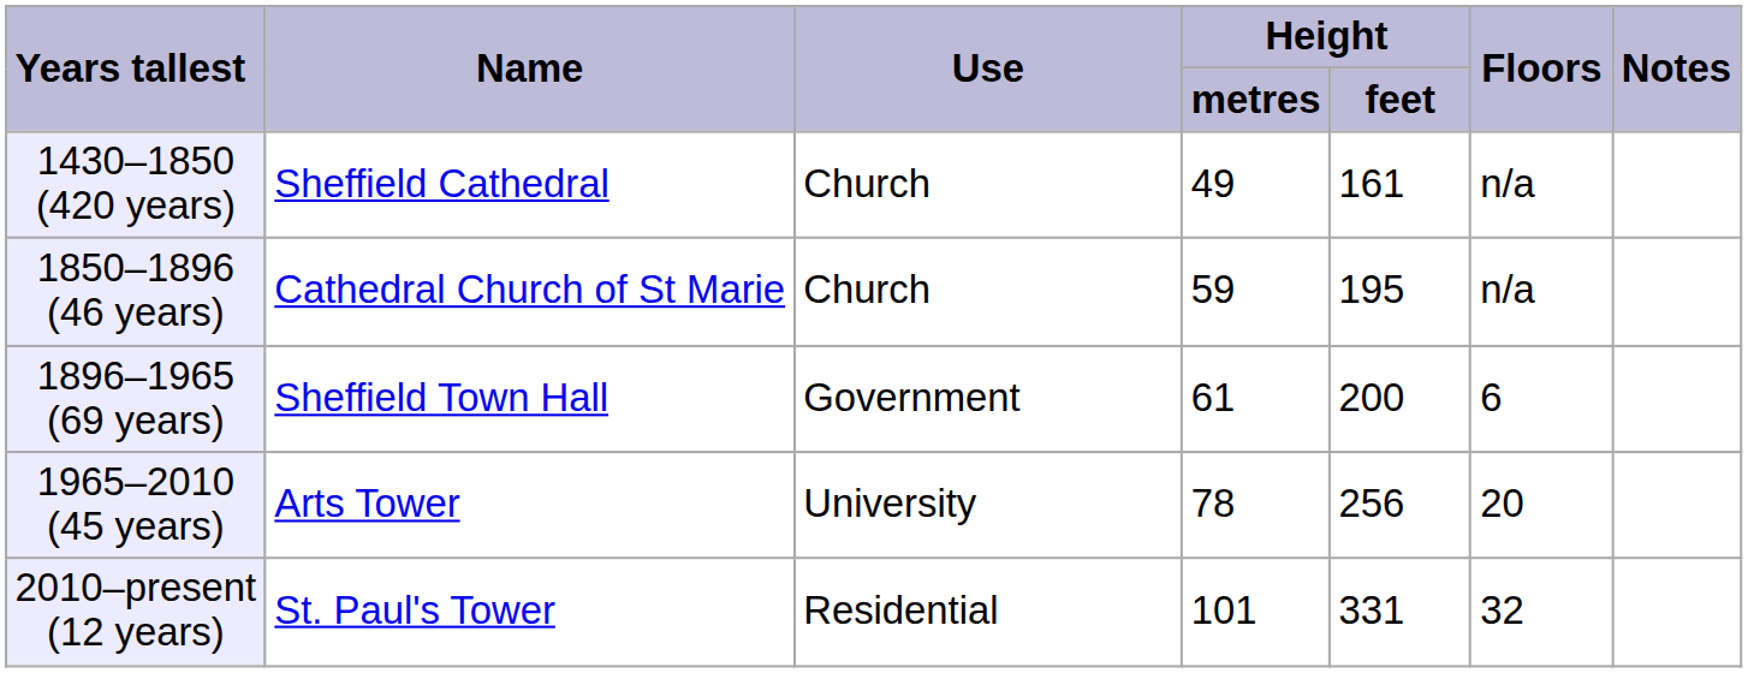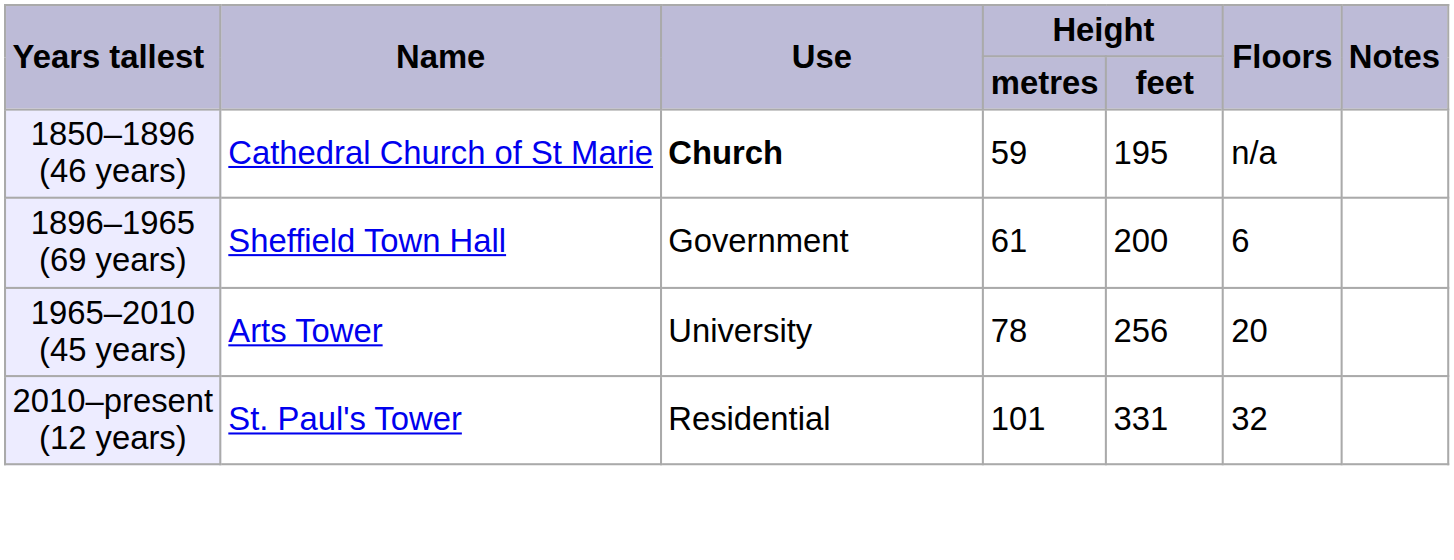- row: 1430–1850 (420 years) | Sheffield Cathedral | Church | 49 | 161 | n/a
1850–1896 (46 years) | column 3: normal -> bold
